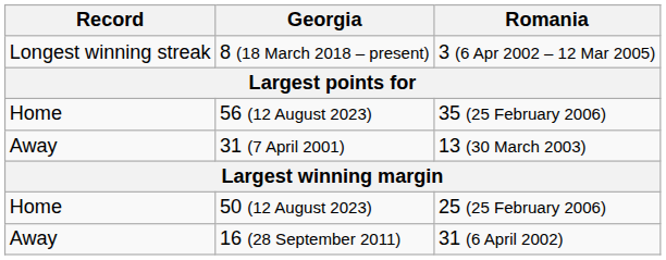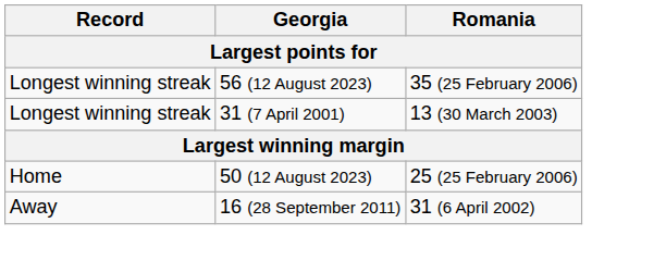- row: Longest winning streak | 8 (18 March 2018 – present) | 3 (6 Apr 2002 – 12 Mar 2005)
56 (12 August 2023) | Record: Home -> Longest winning streak
31 (7 April 2001) | Record: Away -> Longest winning streak
